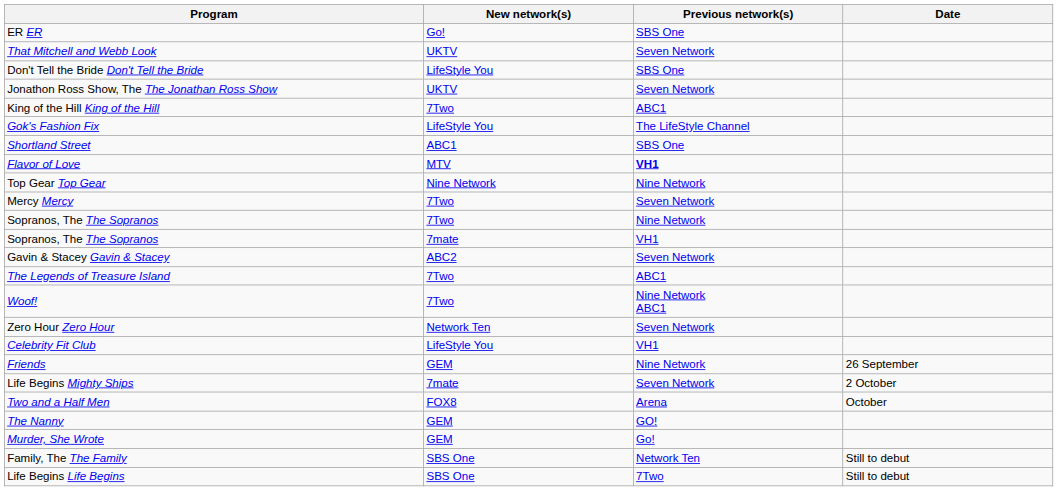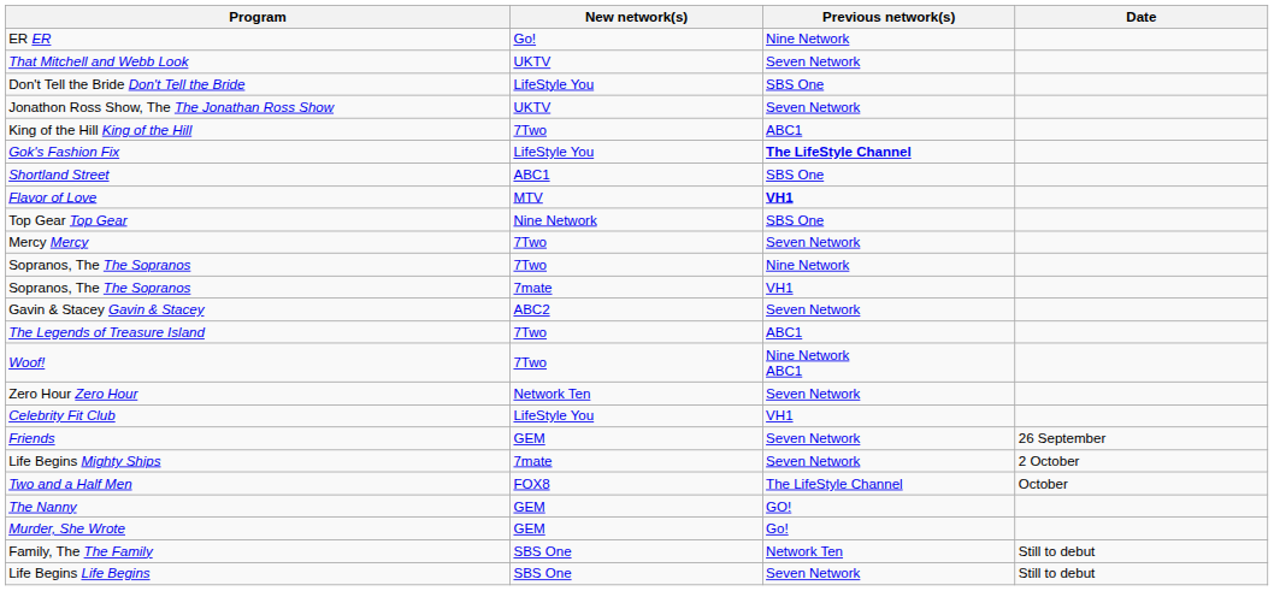ER ER | Previous network(s): SBS One -> Nine Network
Gok's Fashion Fix | Previous network(s): normal -> bold
Top Gear Top Gear | Previous network(s): Nine Network -> SBS One
Friends | Previous network(s): Nine Network -> Seven Network
Two and a Half Men | Previous network(s): Arena -> The LifeStyle Channel
Life Begins Life Begins | Previous network(s): 7Two -> Seven Network
